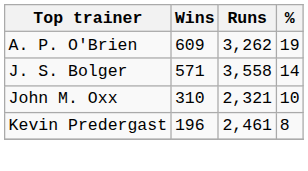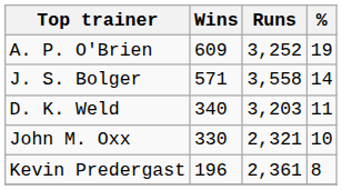A. P. O'Brien | Runs: 3,262 -> 3,252
+ row: D. K. Weld | 340 | 3,203 | 11
John M. Oxx | Wins: 310 -> 330
Kevin Predergast | Runs: 2,461 -> 2,361
